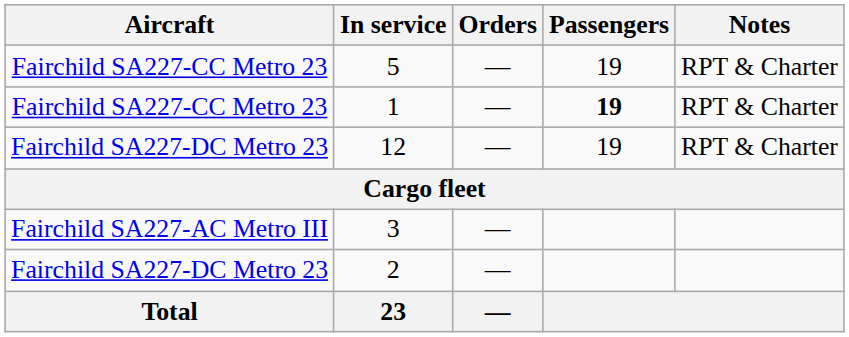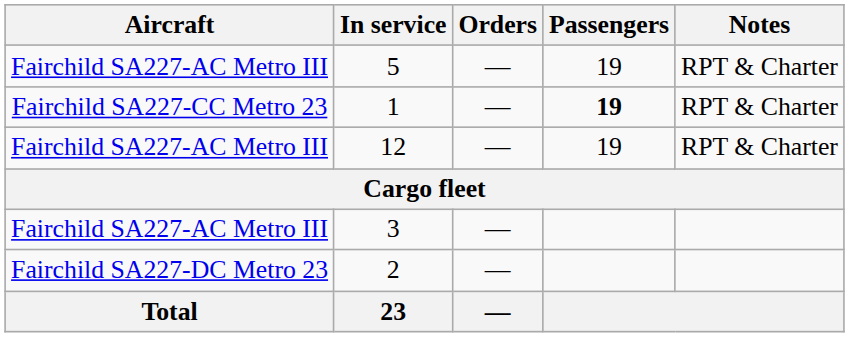5 | Aircraft: Fairchild SA227-CC Metro 23 -> Fairchild SA227-AC Metro III
12 | Aircraft: Fairchild SA227-DC Metro 23 -> Fairchild SA227-AC Metro III
